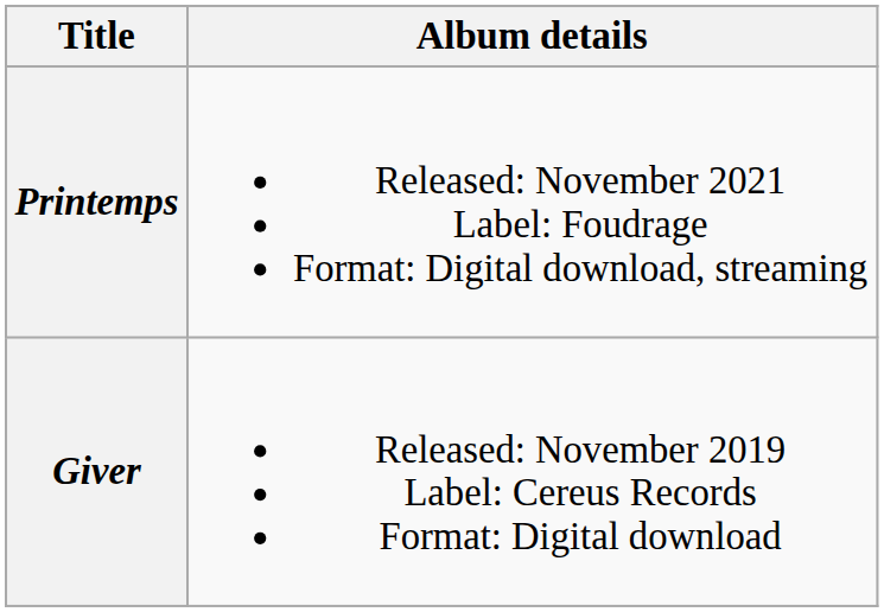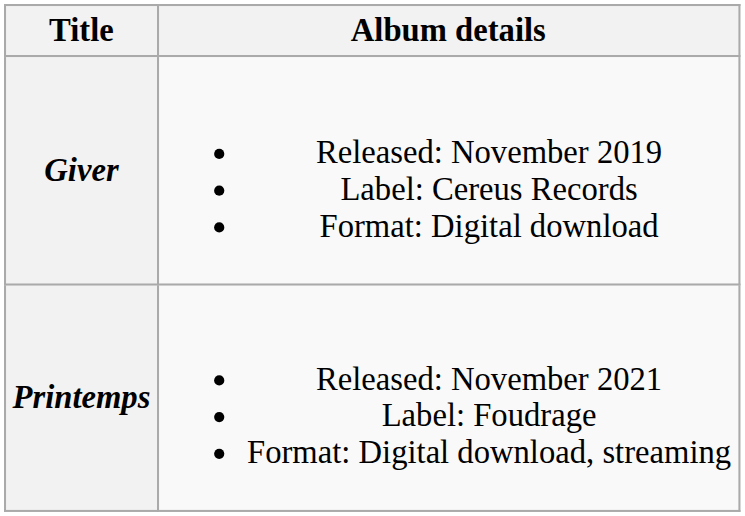rows swapped: Giver <-> Printemps
